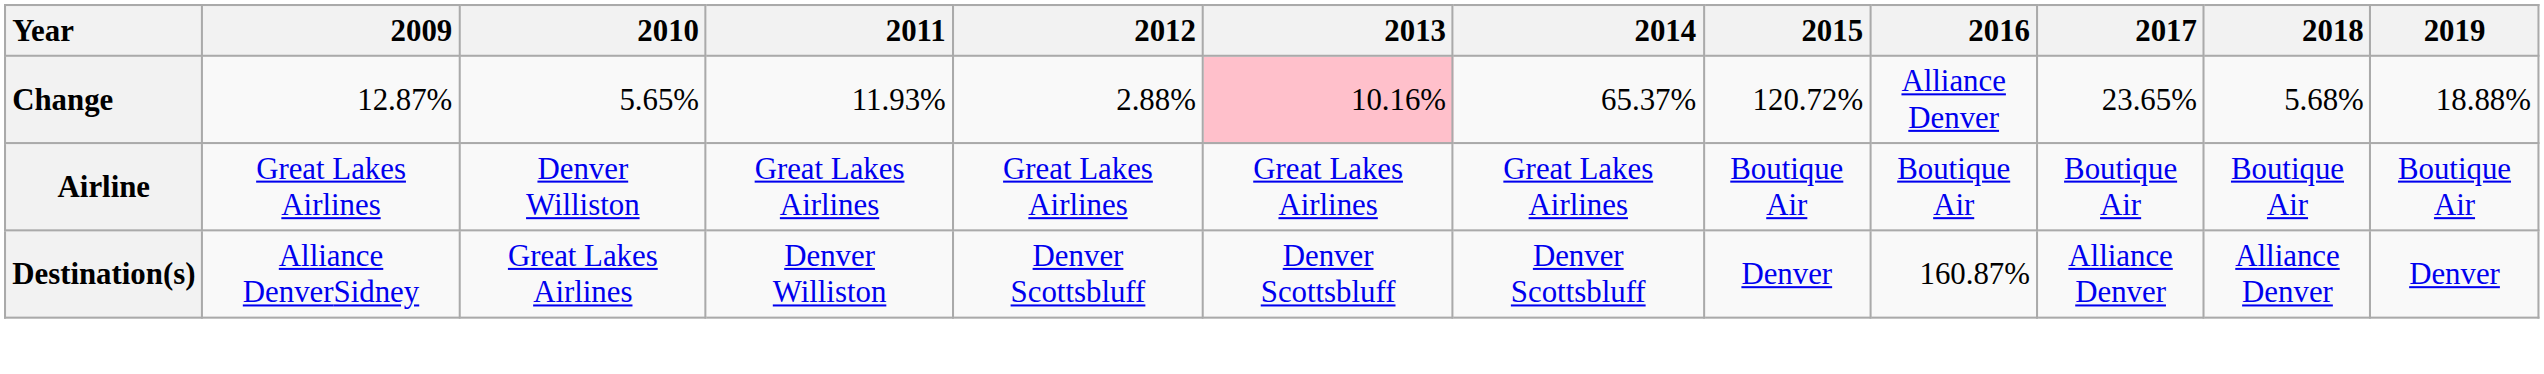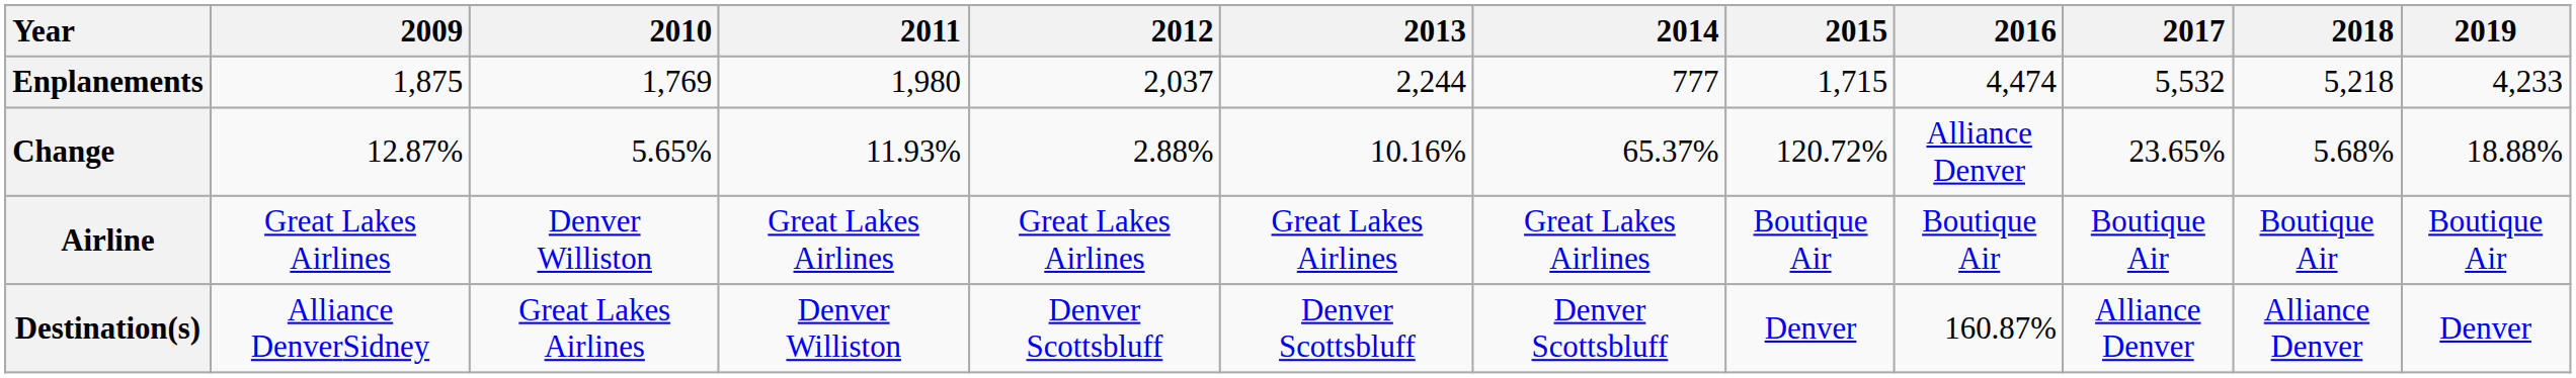+ row: Enplanements | 1,875 | 1,769 | 1,980 | 2,037 | 2,244 | 777 | 1,715 | 4,474 | 5,532 | 5,218 | 4,233
Change | 2013: pink background -> no background
